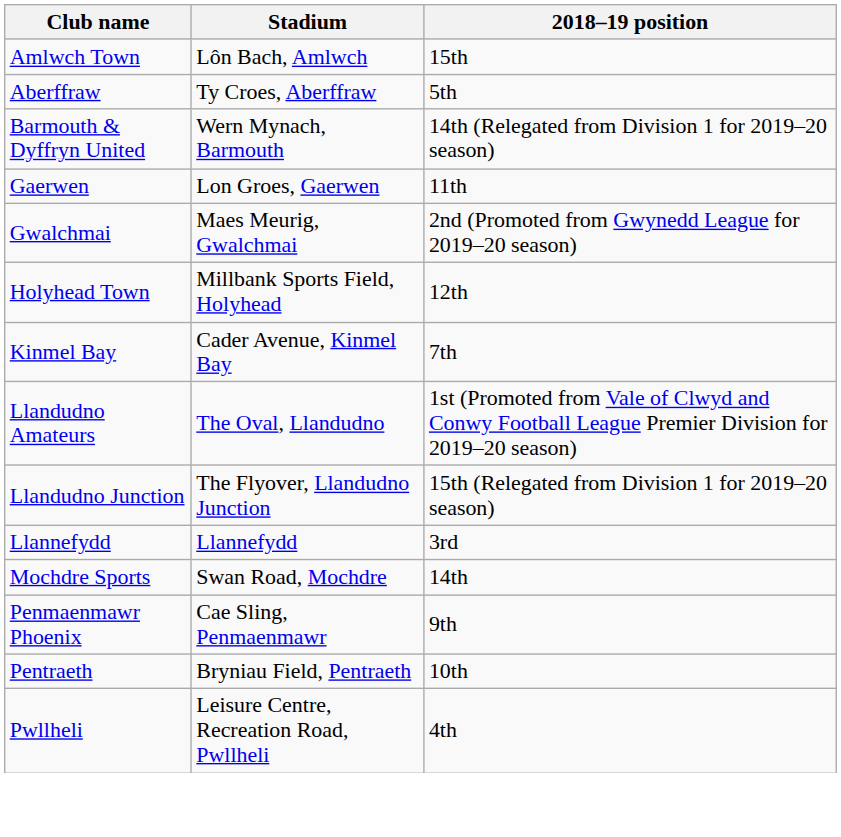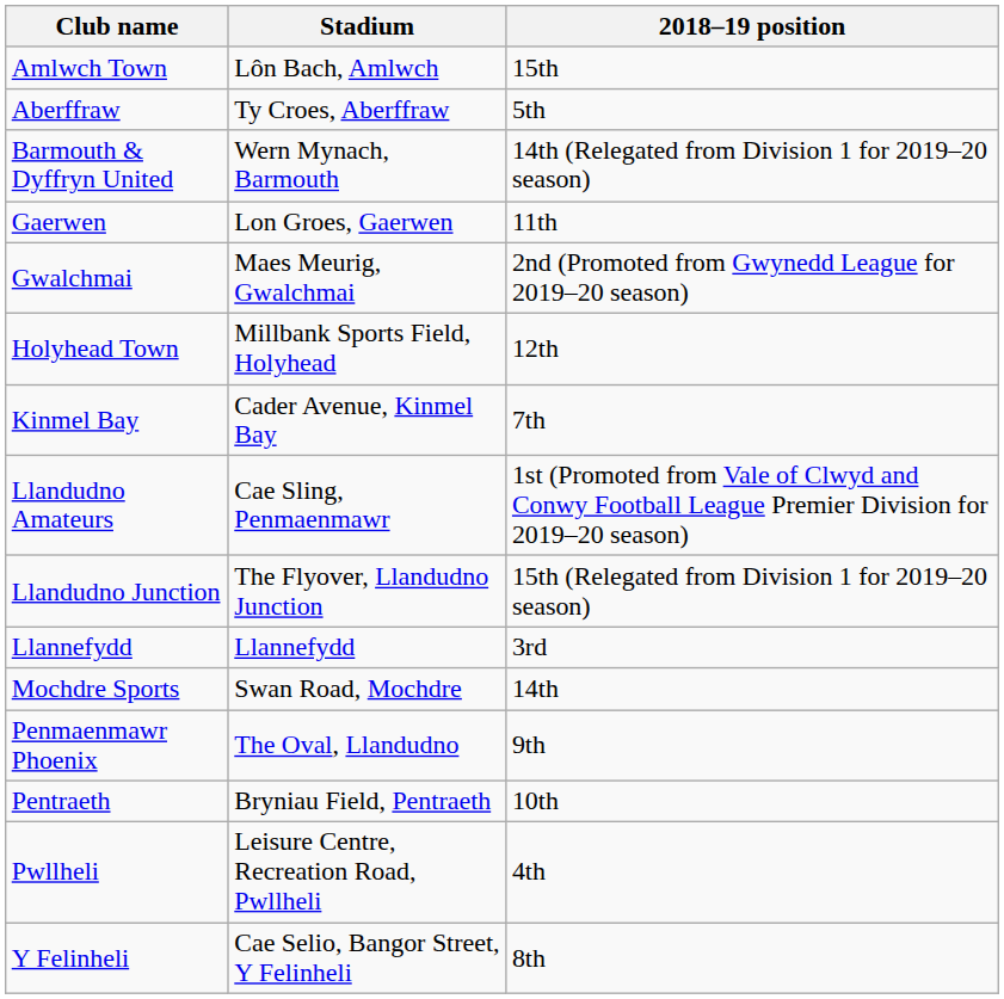Llandudno Amateurs | Stadium: The Oval, Llandudno -> Cae Sling, Penmaenmawr
Penmaenmawr Phoenix | Stadium: Cae Sling, Penmaenmawr -> The Oval, Llandudno
+ row: Y Felinheli | Cae Selio, Bangor Street, Y Felinheli | 8th
